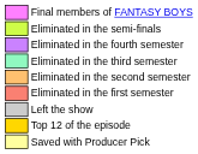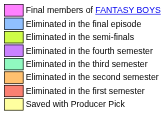+ row: Eliminated in the final episode
- row: Left the show
- row: Top 12 of the episode
